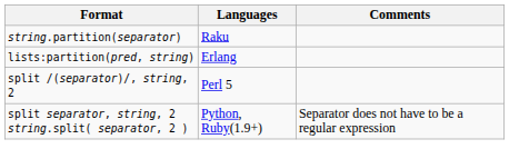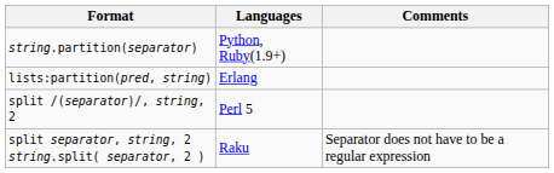string.partition(separator) | Languages: Raku -> Python, Ruby(1.9+)
split separator, string, 2 string.split( separator, 2 ) | Languages: Python, Ruby(1.9+) -> Raku
